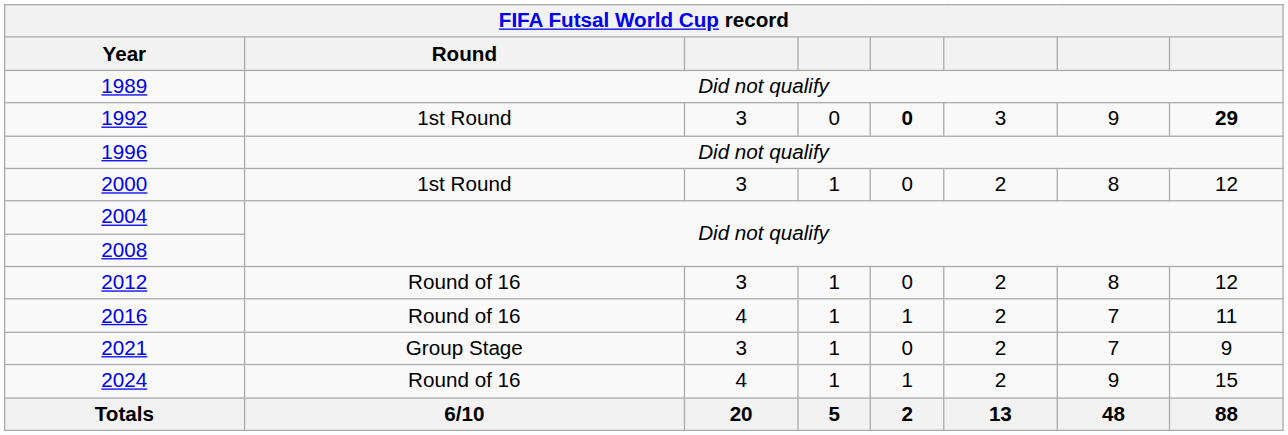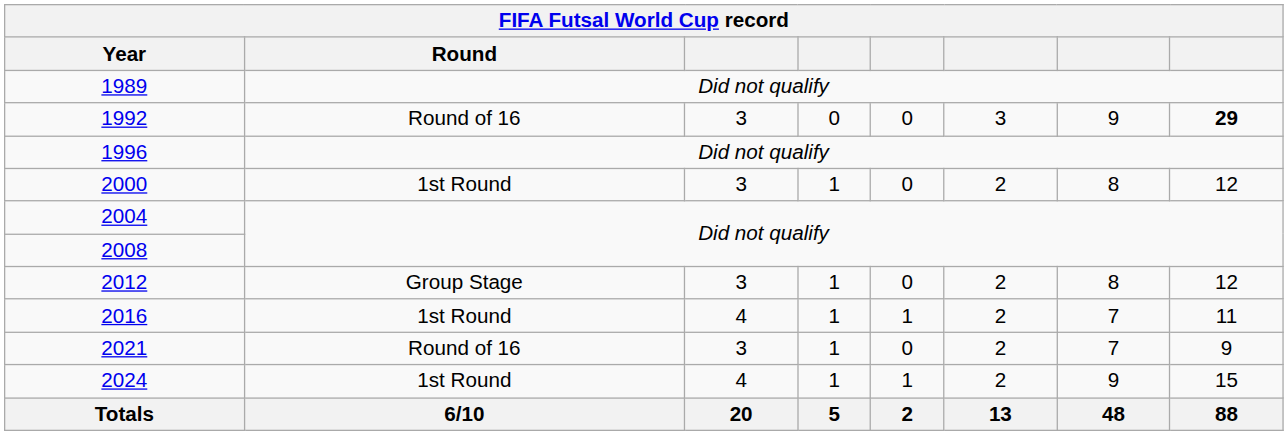1992 | Round: 1st Round -> Round of 16
1992 | column 5: bold -> normal
2012 | Round: Round of 16 -> Group Stage
2016 | Round: Round of 16 -> 1st Round
2021 | Round: Group Stage -> Round of 16
2024 | Round: Round of 16 -> 1st Round
